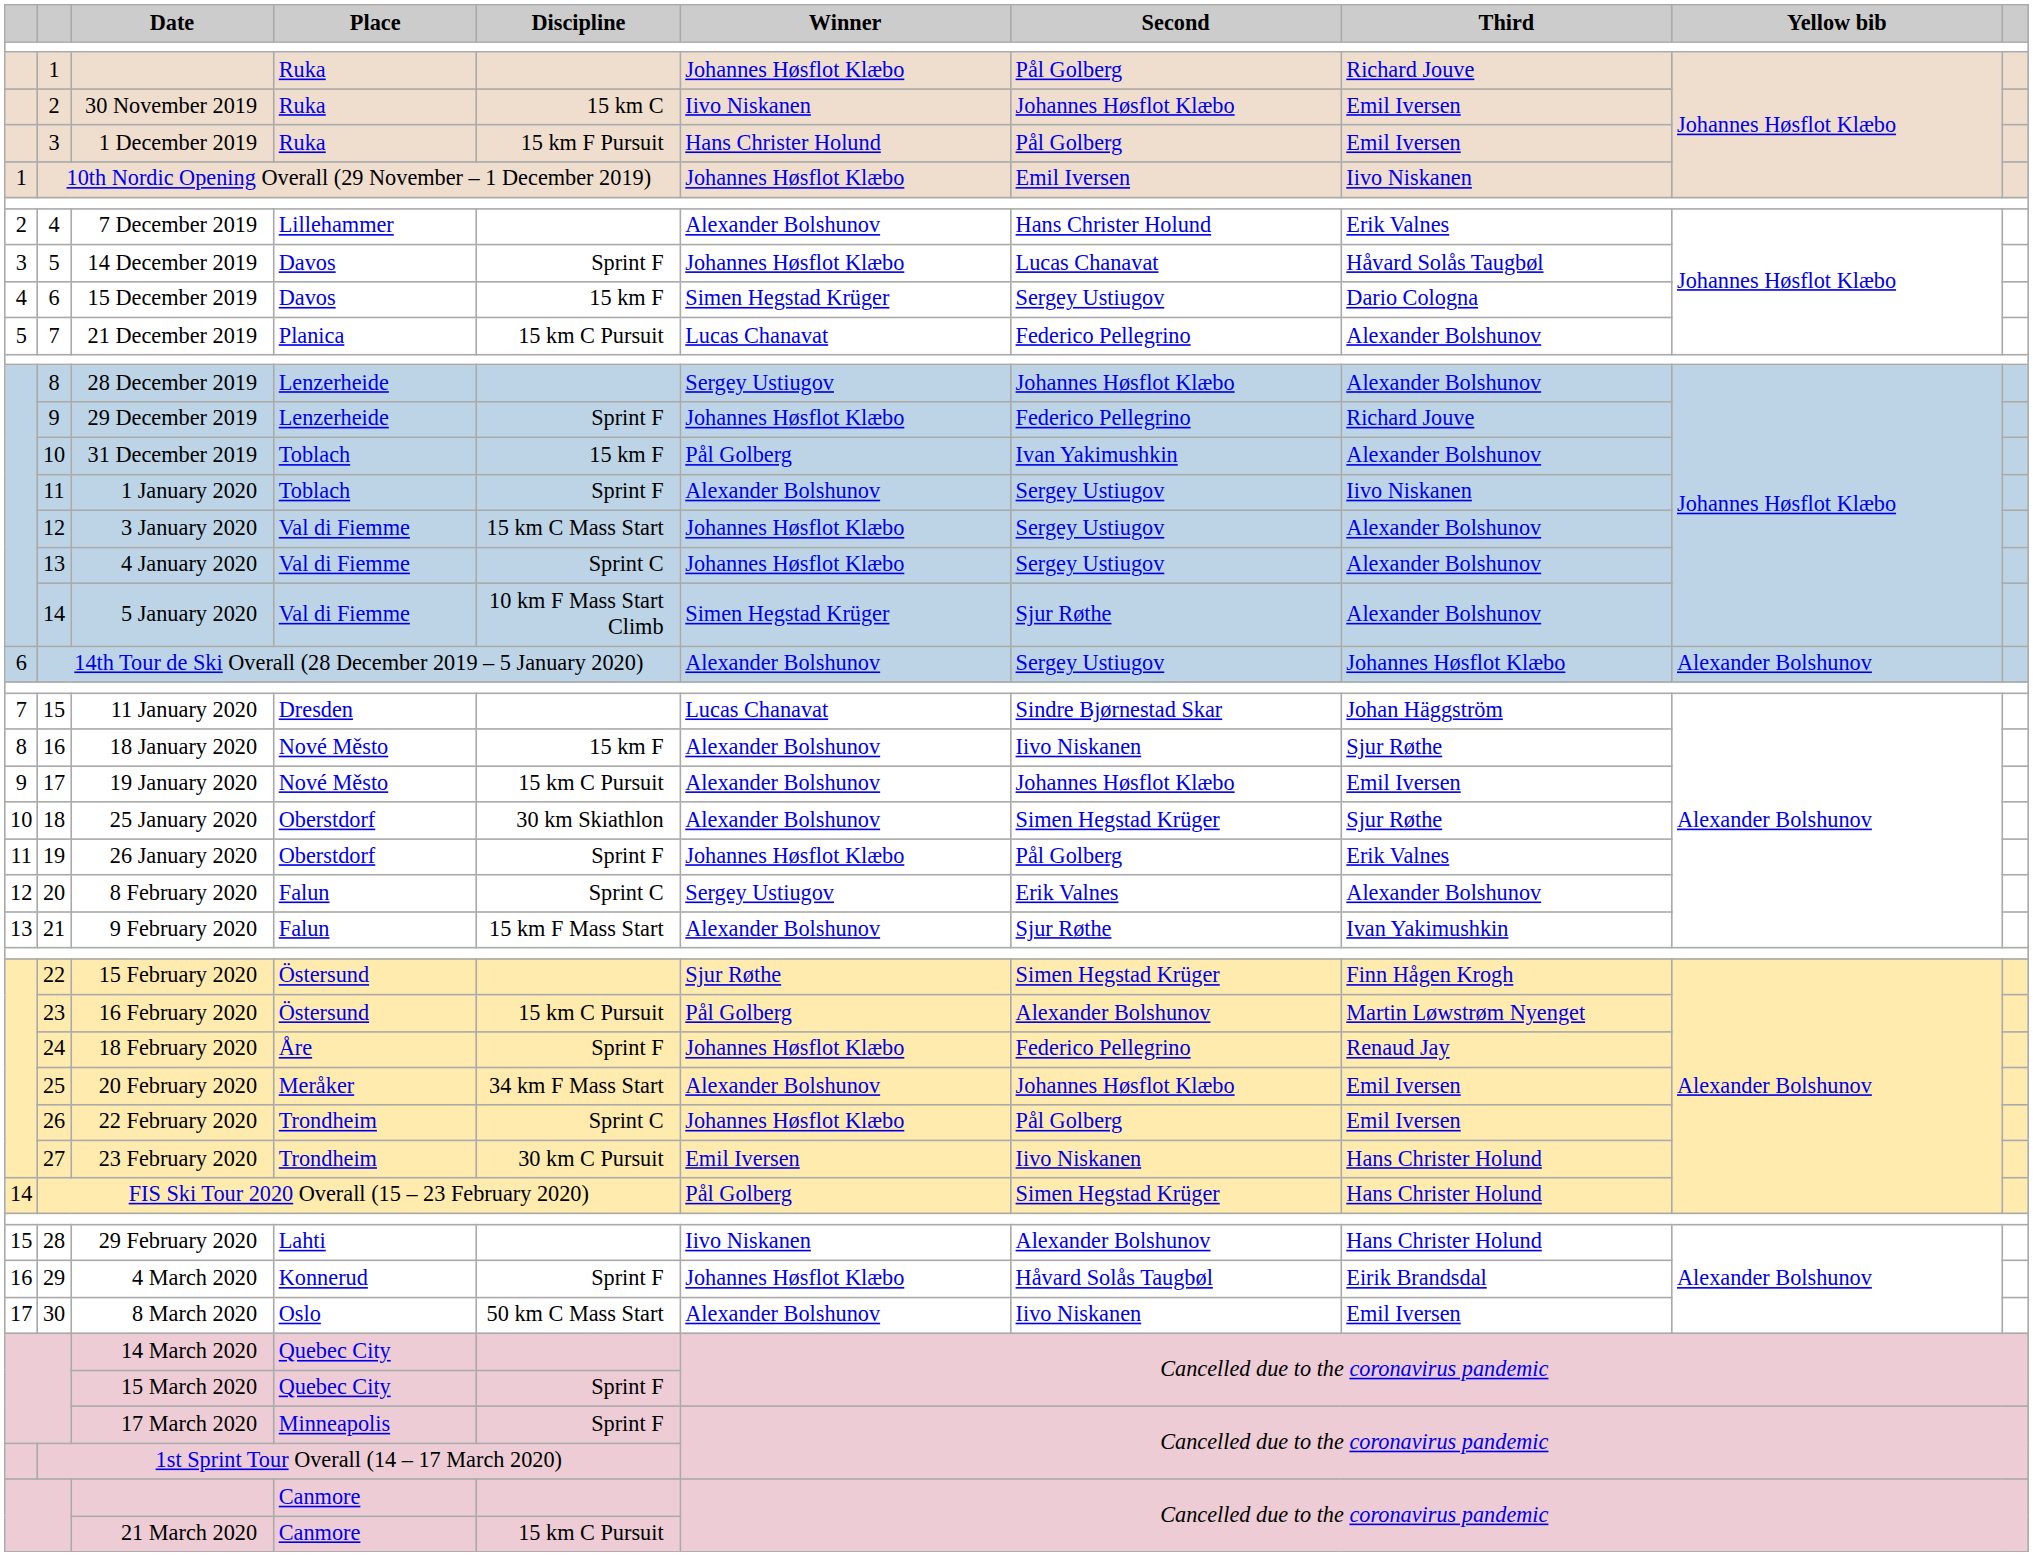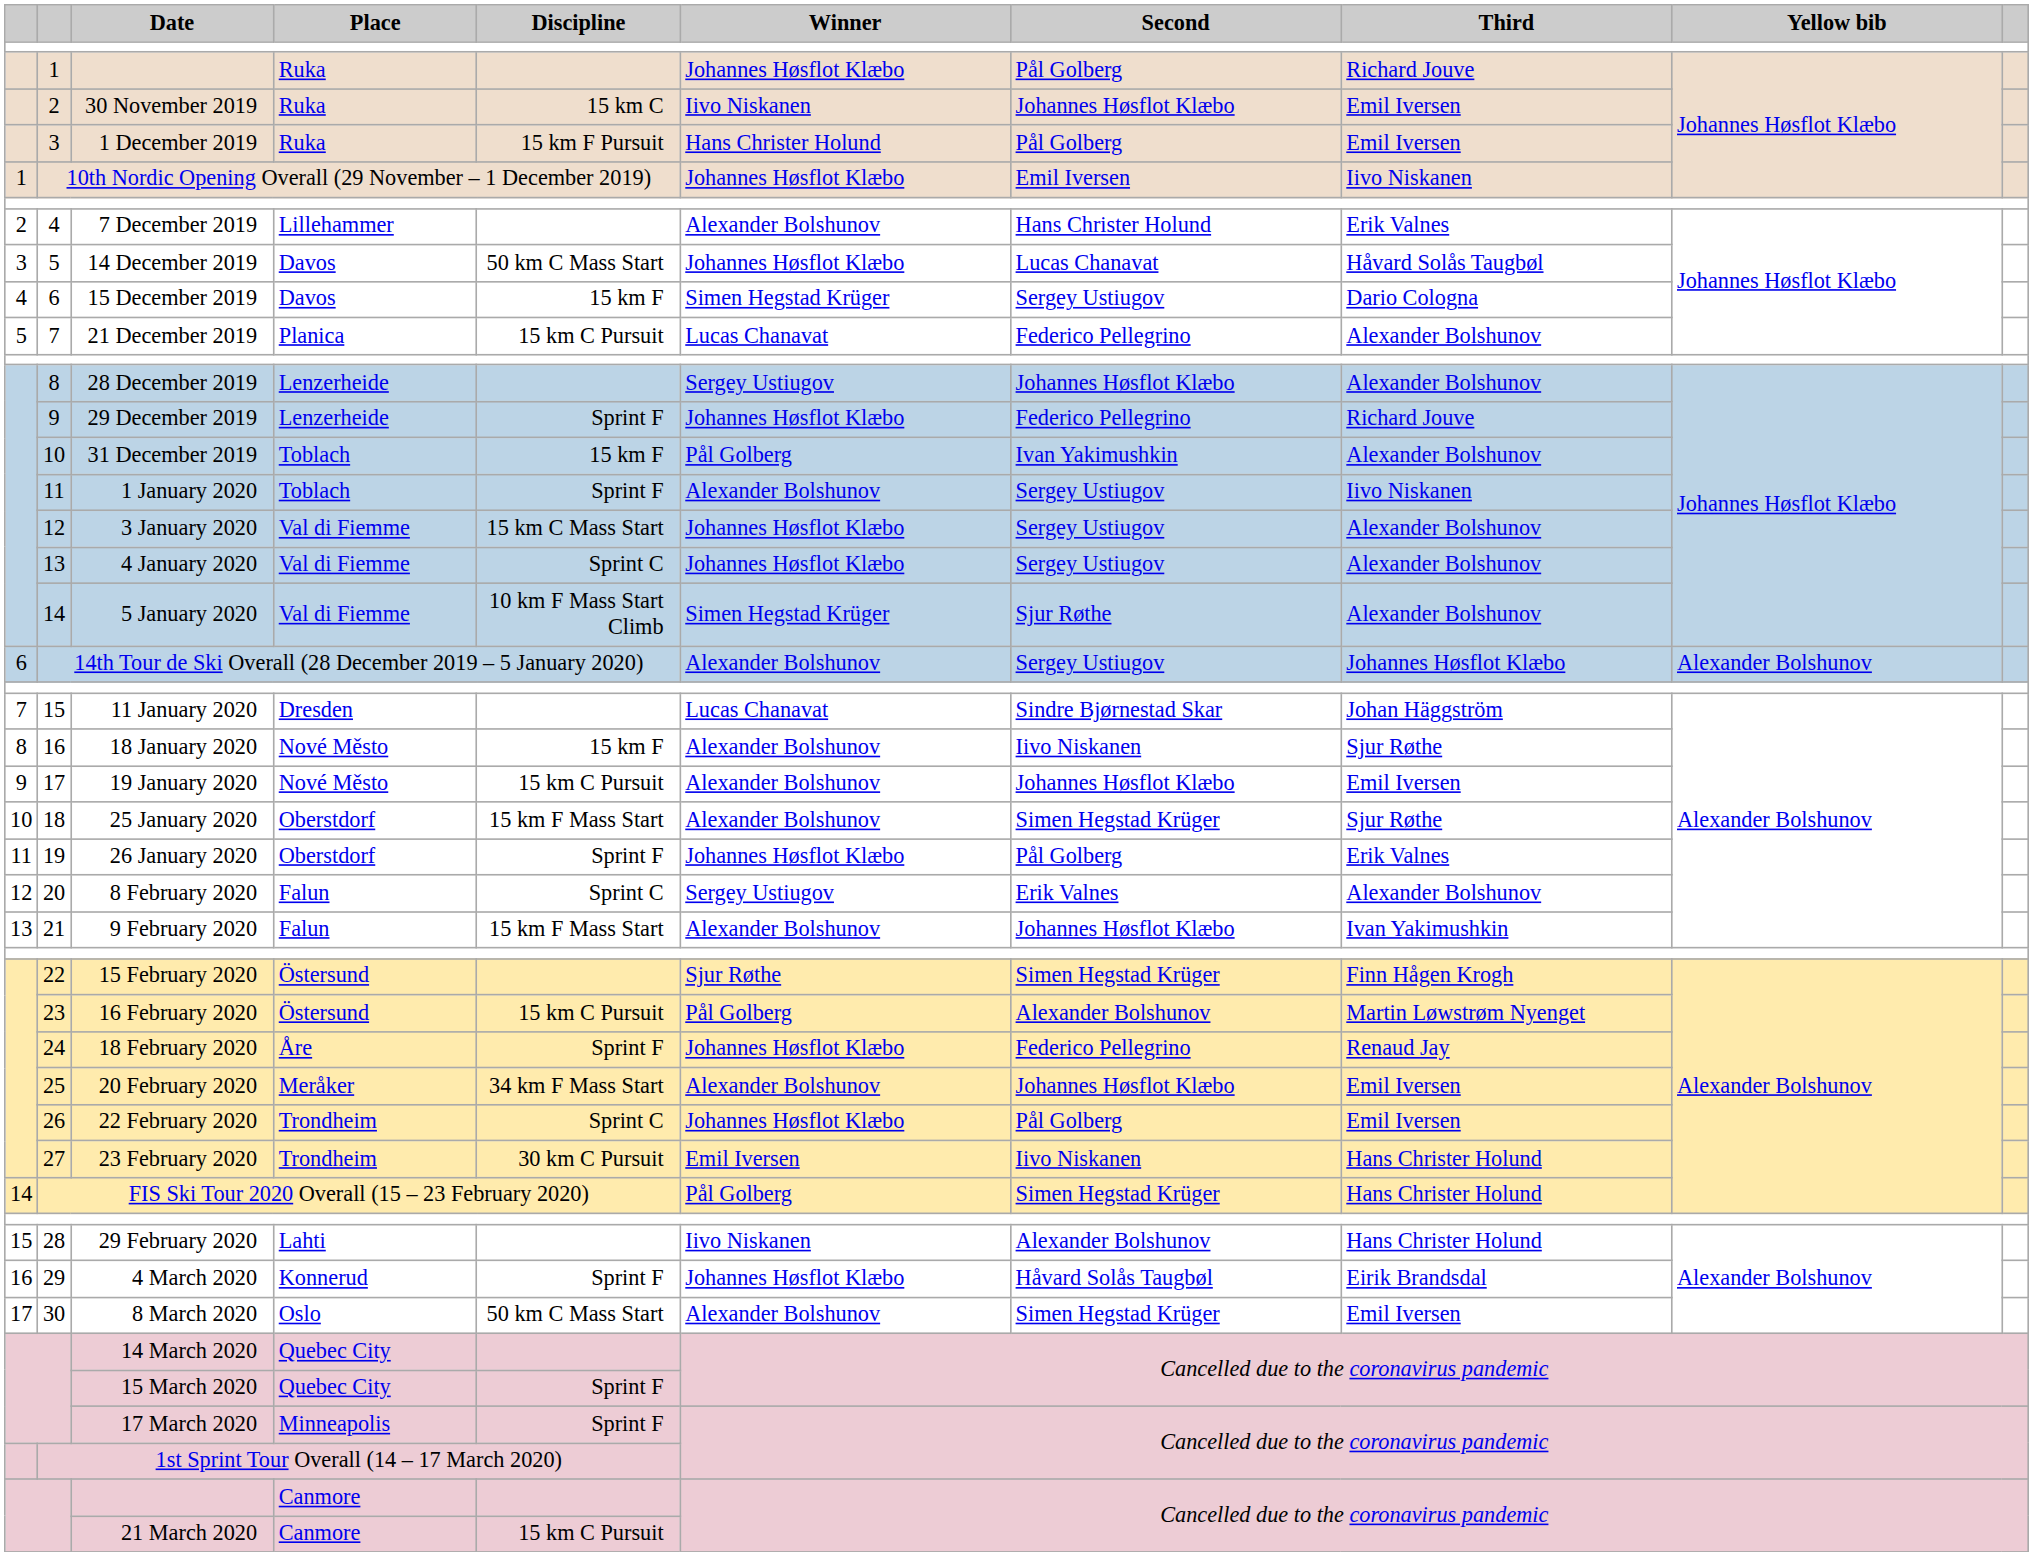14 December 2019 | Discipline: Sprint F -> 50 km C Mass Start
25 January 2020 | Discipline: 30 km Skiathlon -> 15 km F Mass Start
9 February 2020 | Second: Sjur Røthe -> Johannes Høsflot Klæbo
8 March 2020 | Second: Iivo Niskanen -> Simen Hegstad Krüger
